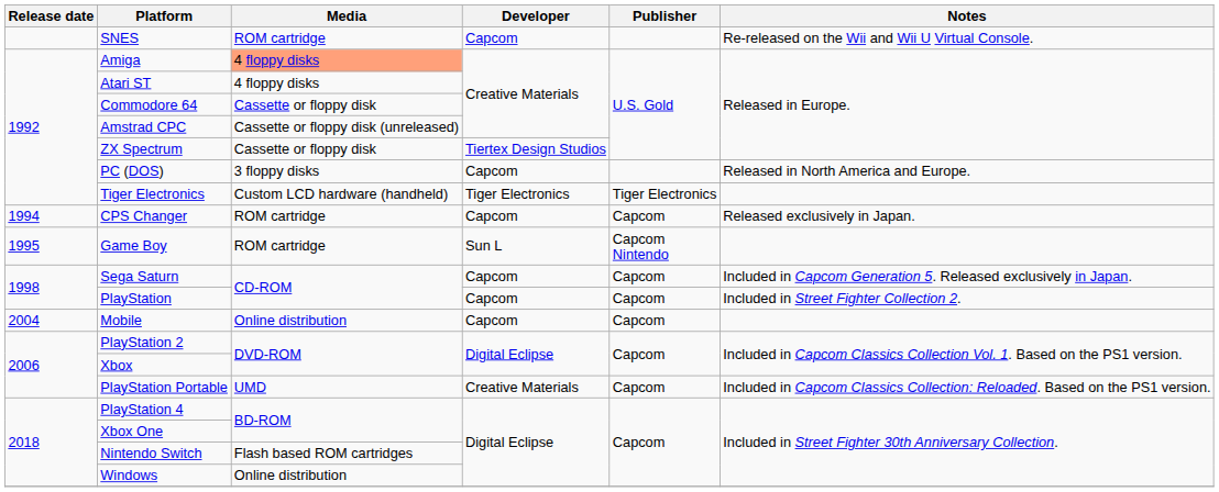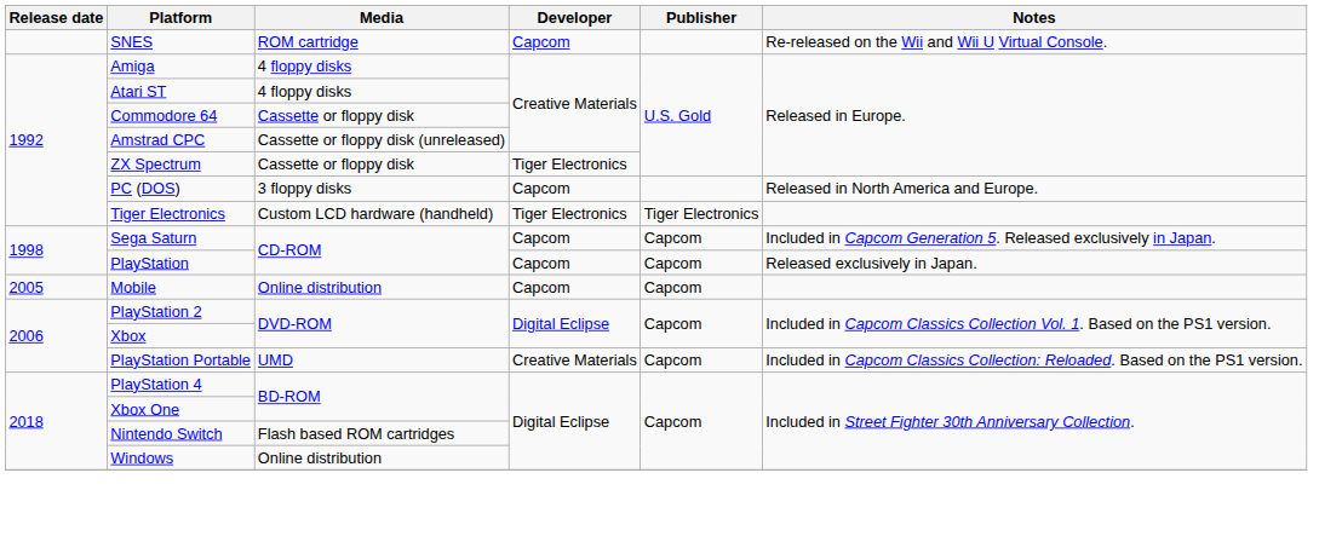Amiga | Media: lightsalmon background -> no background
ZX Spectrum | Developer: Tiertex Design Studios -> Tiger Electronics
- row: 1994 | CPS Changer | ROM cartridge | Capcom | Capcom | Released exclusively in Japan.
- row: 1995 | Game Boy | ROM cartridge | Sun L | Capcom Nintendo
PlayStation | Notes: Included in Street Fighter Collection 2. -> Released exclusively in Japan.
Mobile | Release date: 2004 -> 2005
